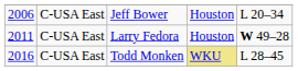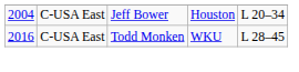Jeff Bower | column 1: 2006 -> 2004
- row: 2011 | C-USA East | Larry Fedora | Houston | W 49–28
Todd Monken | column 4: khaki background -> no background
